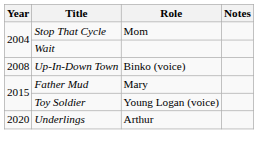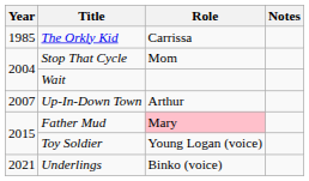+ row: 1985 | The Orkly Kid | Carrissa
Up-In-Down Town | Year: 2008 -> 2007
Up-In-Down Town | Role: Binko (voice) -> Arthur
Father Mud | Role: no background -> pink background
Underlings | Year: 2020 -> 2021
Underlings | Role: Arthur -> Binko (voice)
